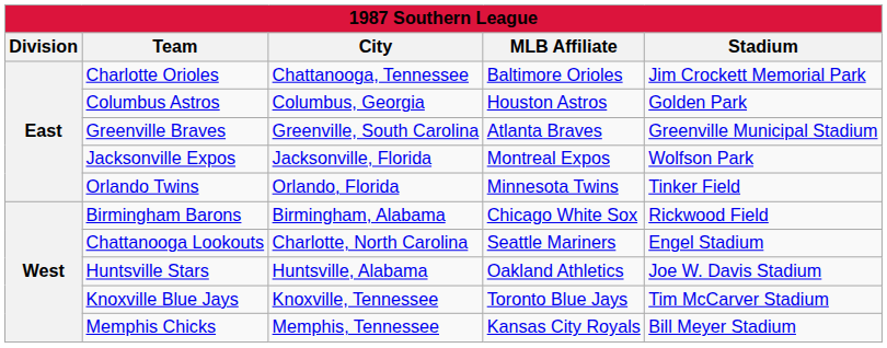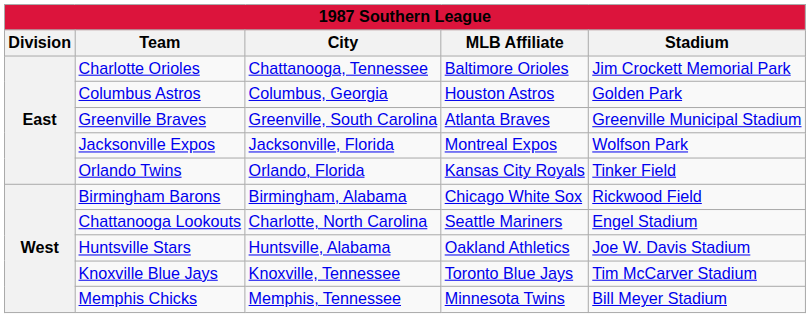Orlando Twins | MLB Affiliate: Minnesota Twins -> Kansas City Royals
Memphis Chicks | MLB Affiliate: Kansas City Royals -> Minnesota Twins
